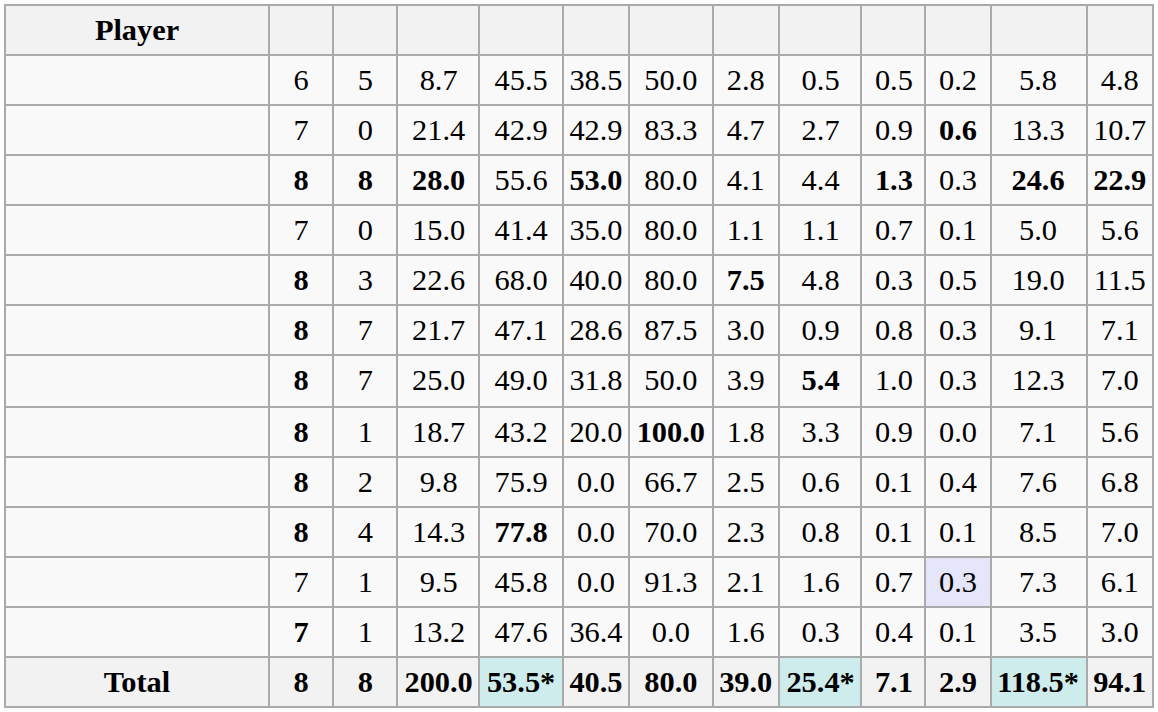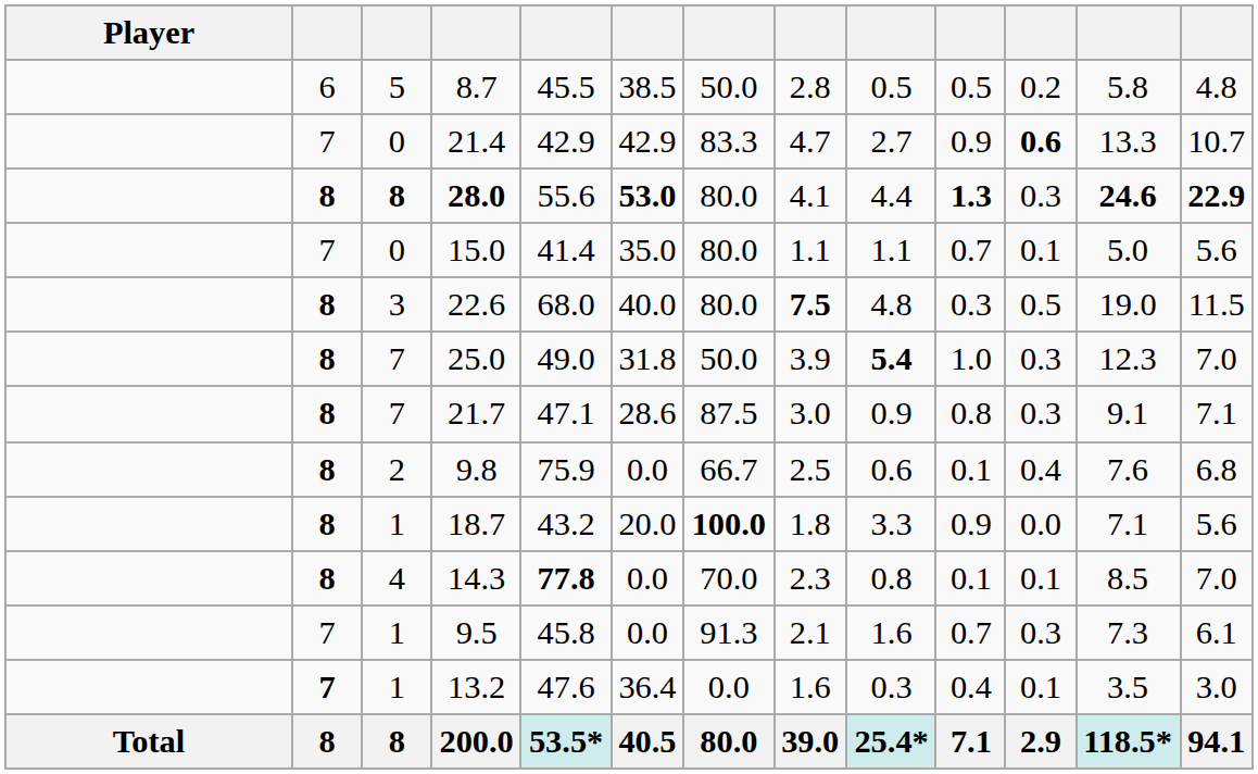rows swapped: 25.0 <-> 21.7
rows swapped: 9.8 <-> 18.7
9.5 | column 11: lavender background -> no background
